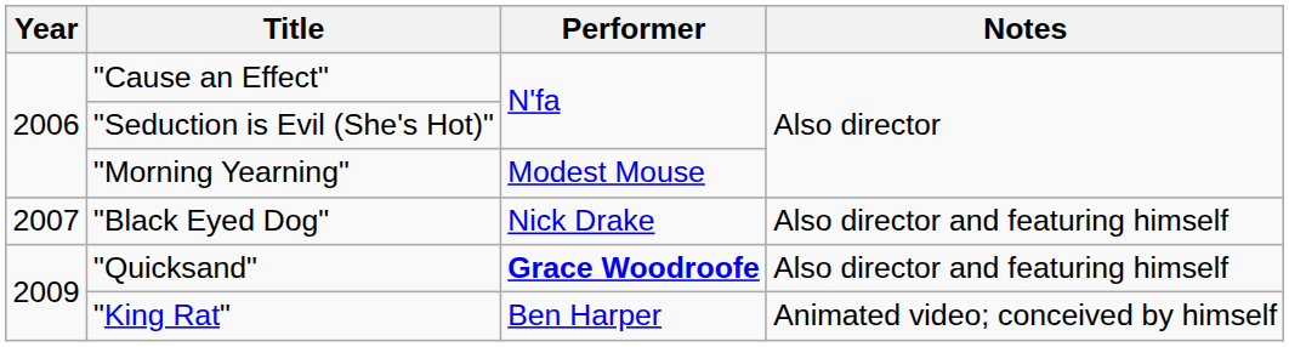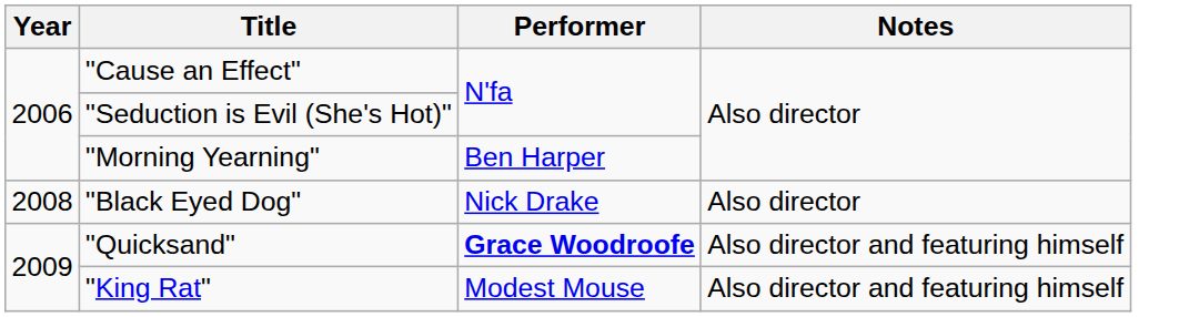"Morning Yearning" | Performer: Modest Mouse -> Ben Harper
"Black Eyed Dog" | Year: 2007 -> 2008
"Black Eyed Dog" | Notes: Also director and featuring himself -> Also director
"King Rat" | Performer: Ben Harper -> Modest Mouse
"King Rat" | Notes: Animated video; conceived by himself -> Also director and featuring himself
